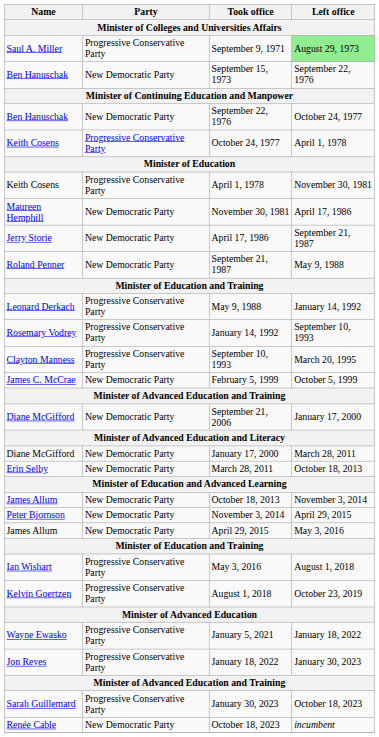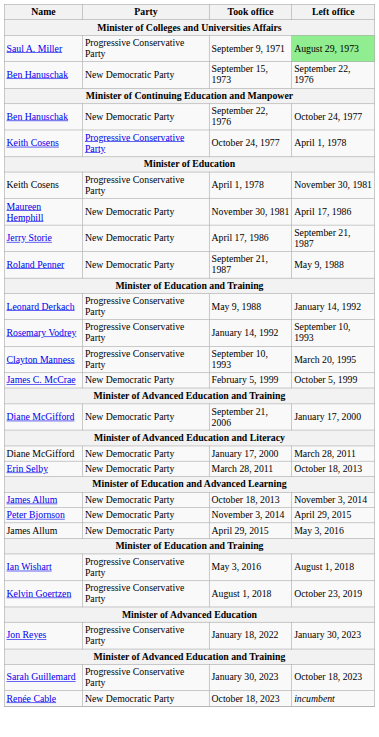- row: Wayne Ewasko | Progressive Conservative Party | January 5, 2021 | January 18, 2022
